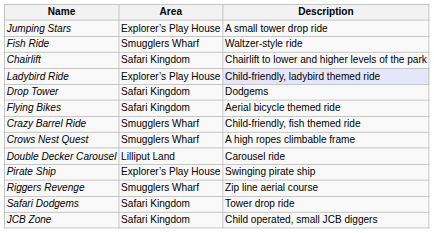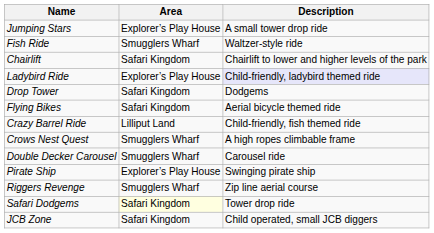Crazy Barrel Ride | Area: Smugglers Wharf -> Lilliput Land
Double Decker Carousel | Area: Lilliput Land -> Smugglers Wharf
Safari Dodgems | Area: no background -> lightyellow background
